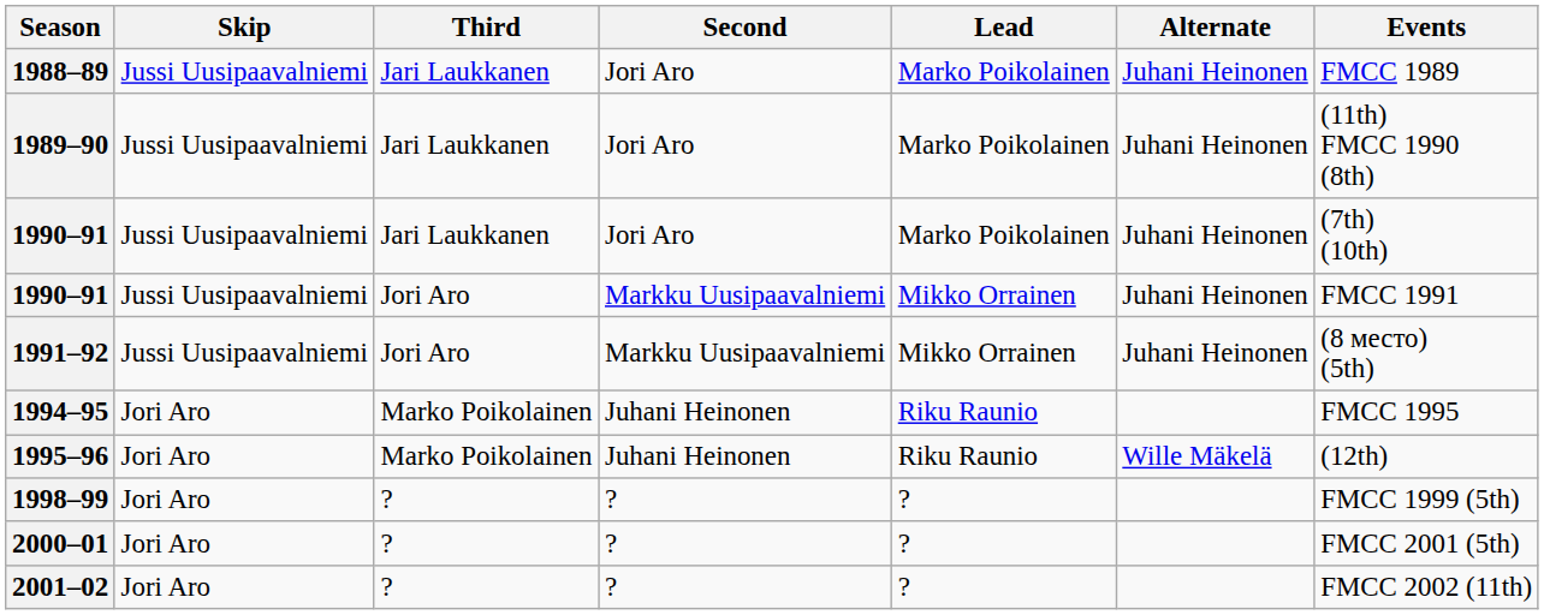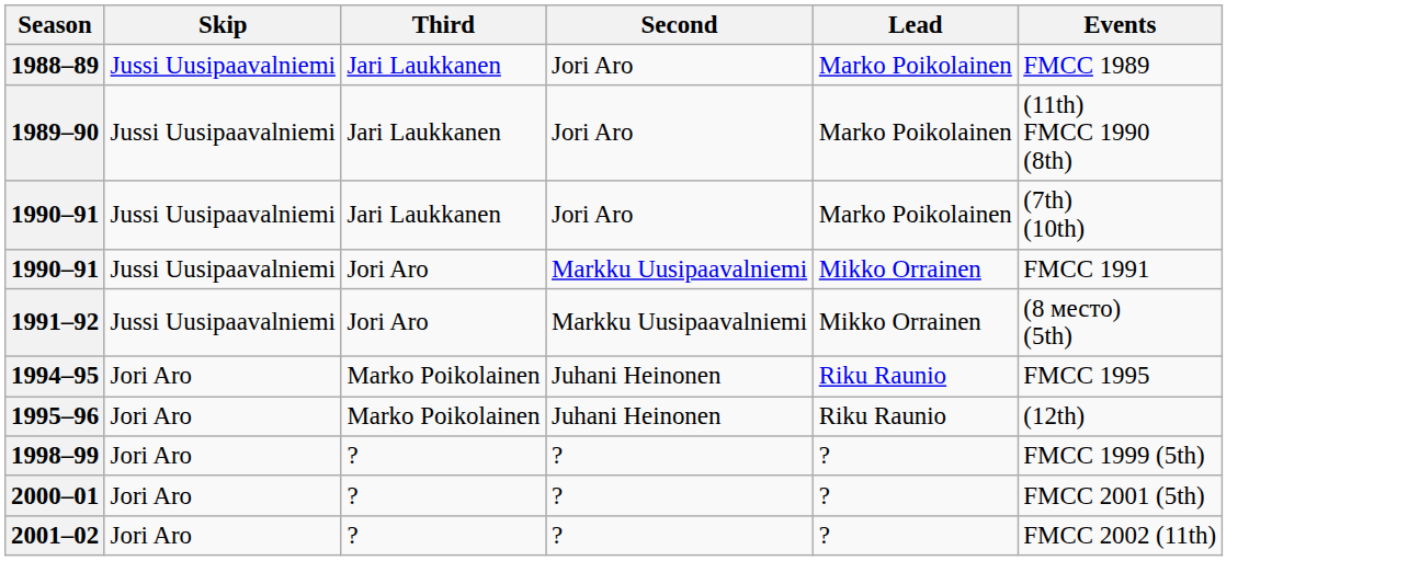- column: Alternate | Juhani Heinonen | Juhani Heinonen | Juhani Heinonen | Juhani Heinonen | Juhani Heinonen | Wille Mäkelä
